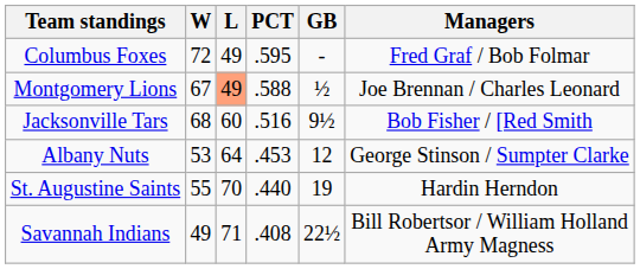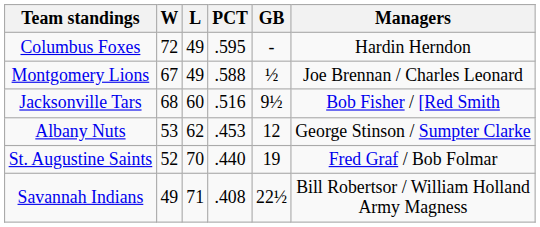Columbus Foxes | Managers: Fred Graf / Bob Folmar -> Hardin Herndon
Montgomery Lions | L: lightsalmon background -> no background
Albany Nuts | L: 64 -> 62
St. Augustine Saints | W: 55 -> 52
St. Augustine Saints | Managers: Hardin Herndon -> Fred Graf / Bob Folmar
